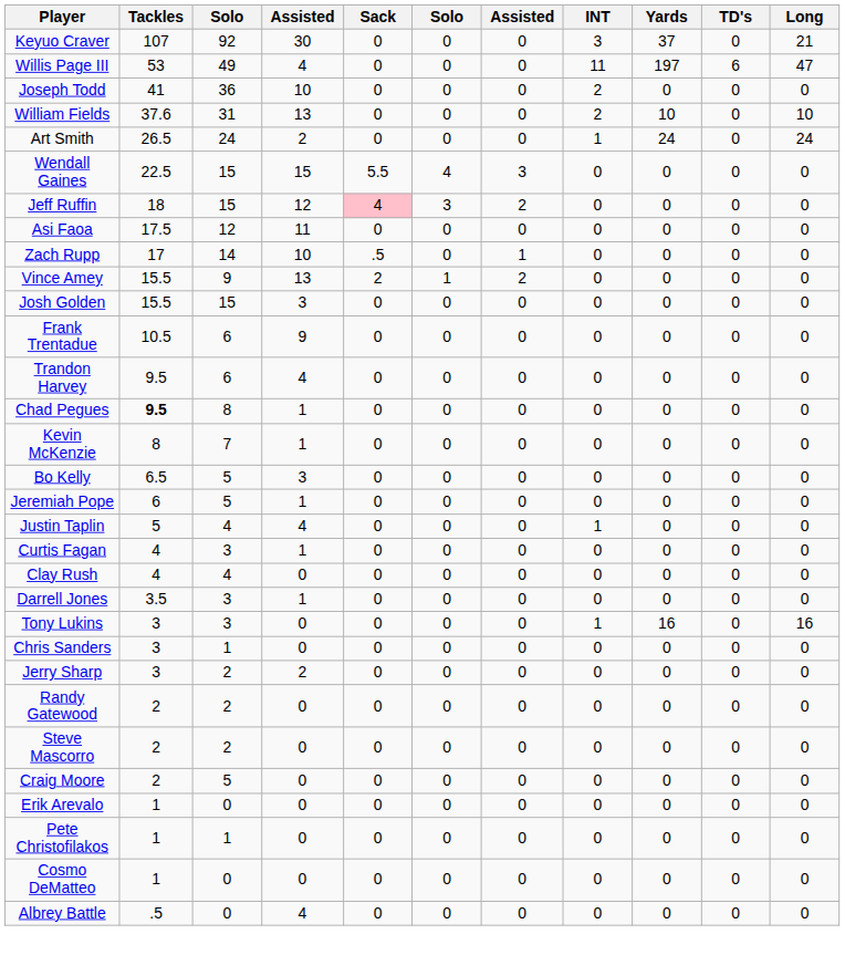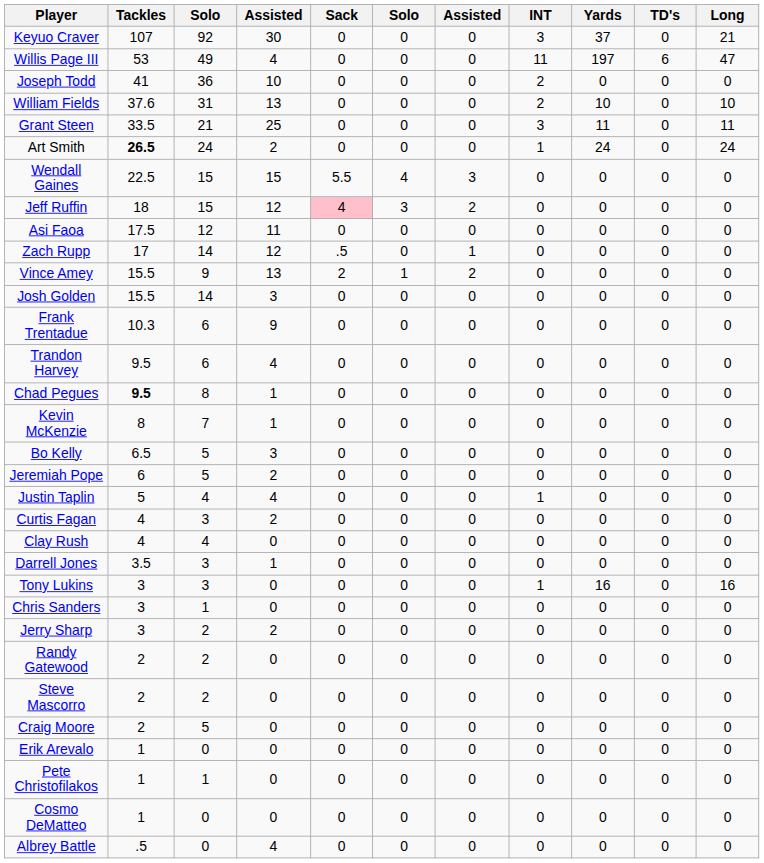+ row: Grant Steen | 33.5 | 21 | 25 | 0 | 0 | 0 | 3 | 11 | 0 | 11
Art Smith | Tackles: normal -> bold
Zach Rupp | column 4: 10 -> 12
Josh Golden | column 3: 15 -> 14
Frank Trentadue | Tackles: 10.5 -> 10.3
Jeremiah Pope | column 4: 1 -> 2
Curtis Fagan | column 4: 1 -> 2
